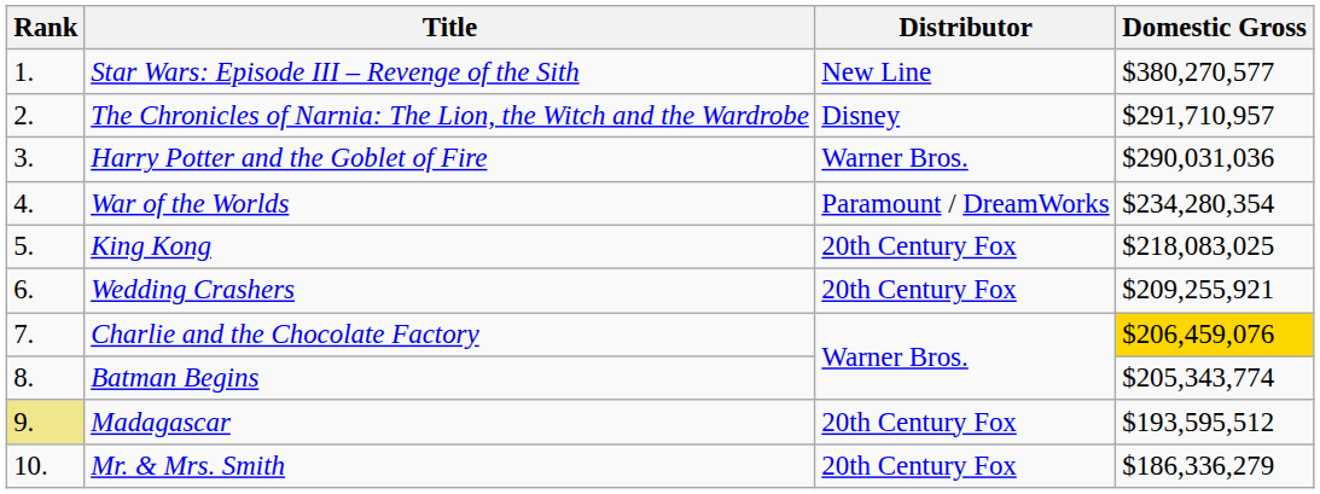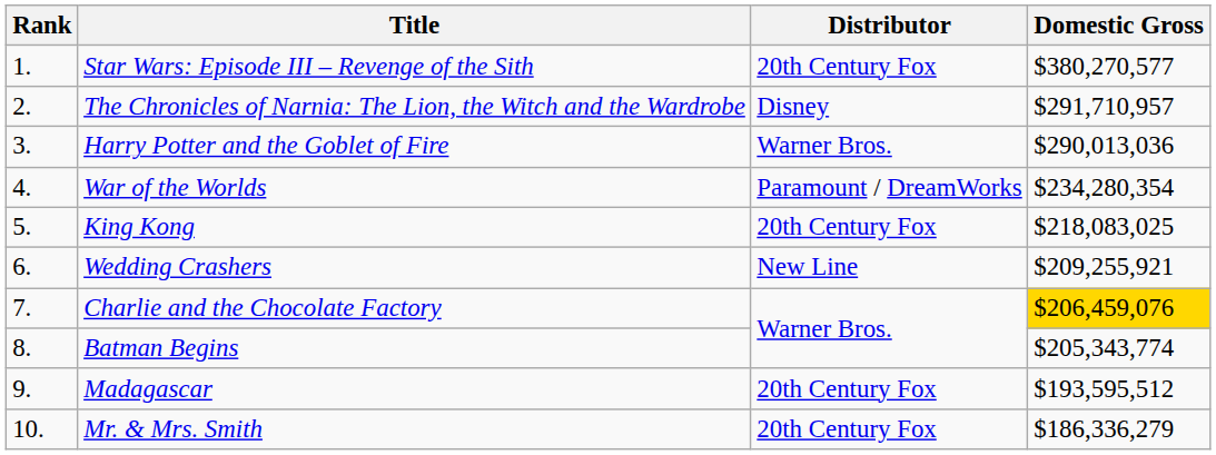Star Wars: Episode III – Revenge of the Sith | Distributor: New Line -> 20th Century Fox
Harry Potter and the Goblet of Fire | Domestic Gross: $290,031,036 -> $290,013,036
Wedding Crashers | Distributor: 20th Century Fox -> New Line
Madagascar | Rank: khaki background -> no background
